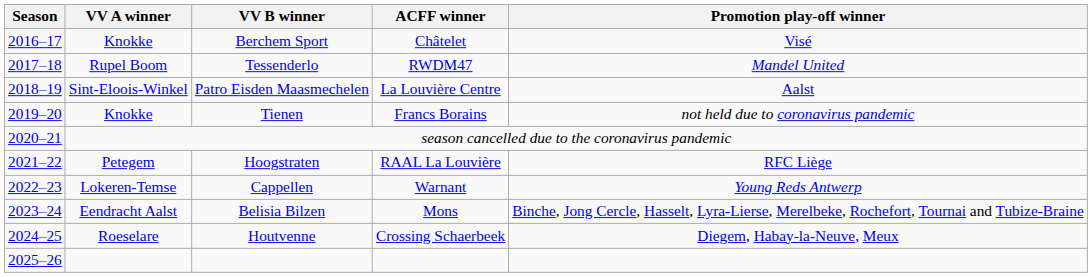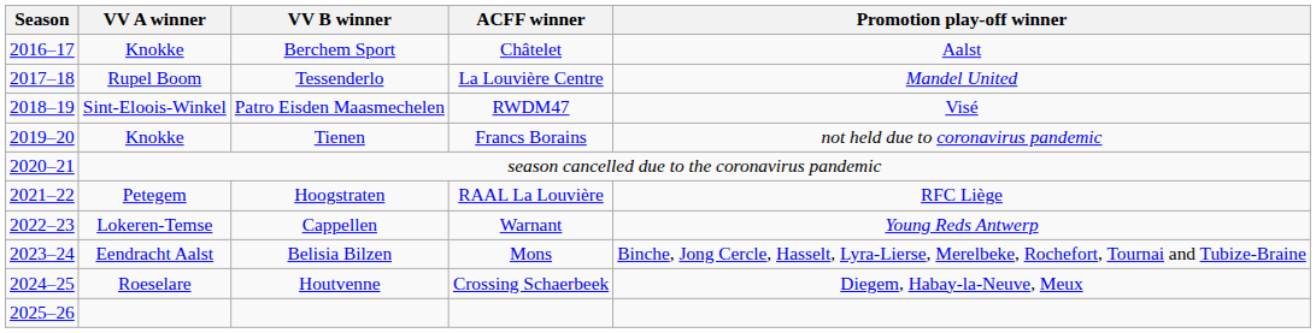Berchem Sport | Promotion play-off winner: Visé -> Aalst
Tessenderlo | ACFF winner: RWDM47 -> La Louvière Centre
Patro Eisden Maasmechelen | ACFF winner: La Louvière Centre -> RWDM47
Patro Eisden Maasmechelen | Promotion play-off winner: Aalst -> Visé
